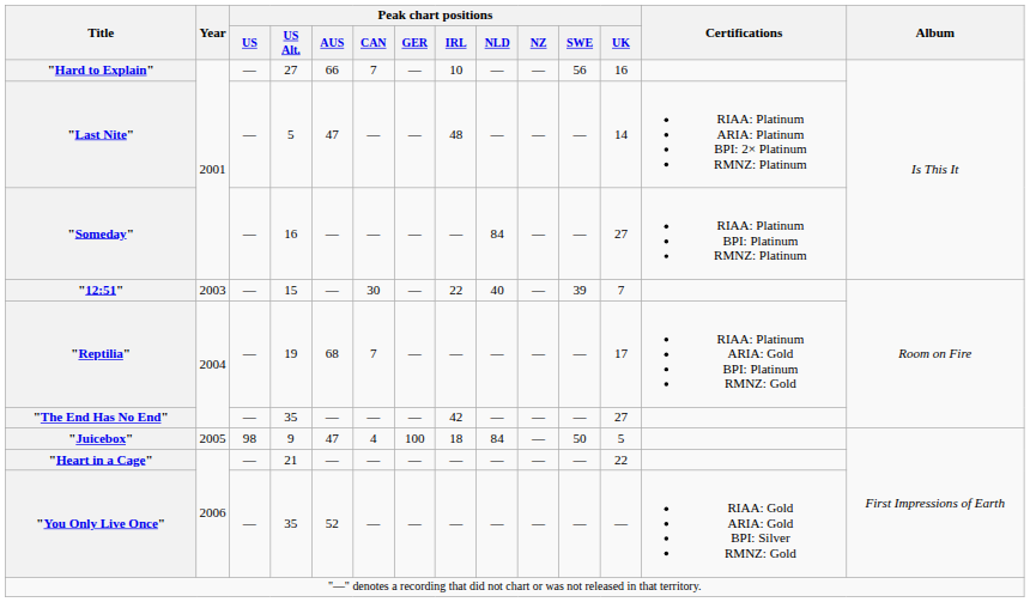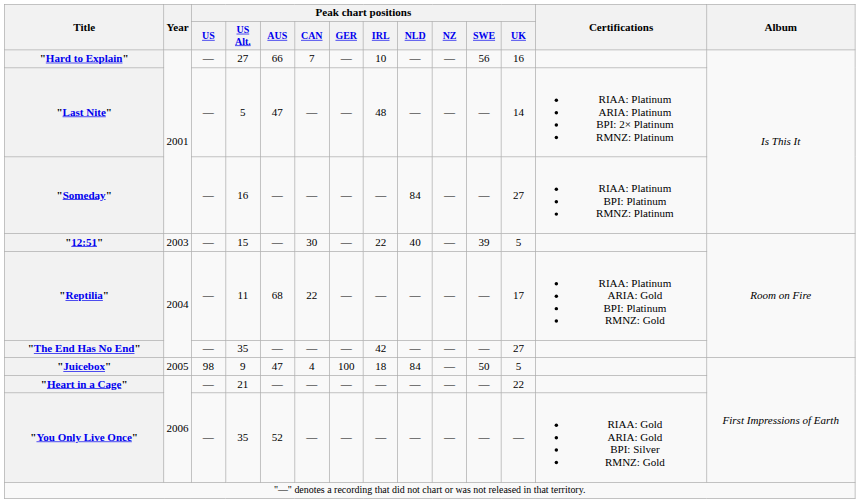"12:51" | Peak chart positions / UK: 7 -> 5
"Reptilia" | Peak chart positions / US Alt.: 19 -> 11
"Reptilia" | Peak chart positions / CAN: 7 -> 22
